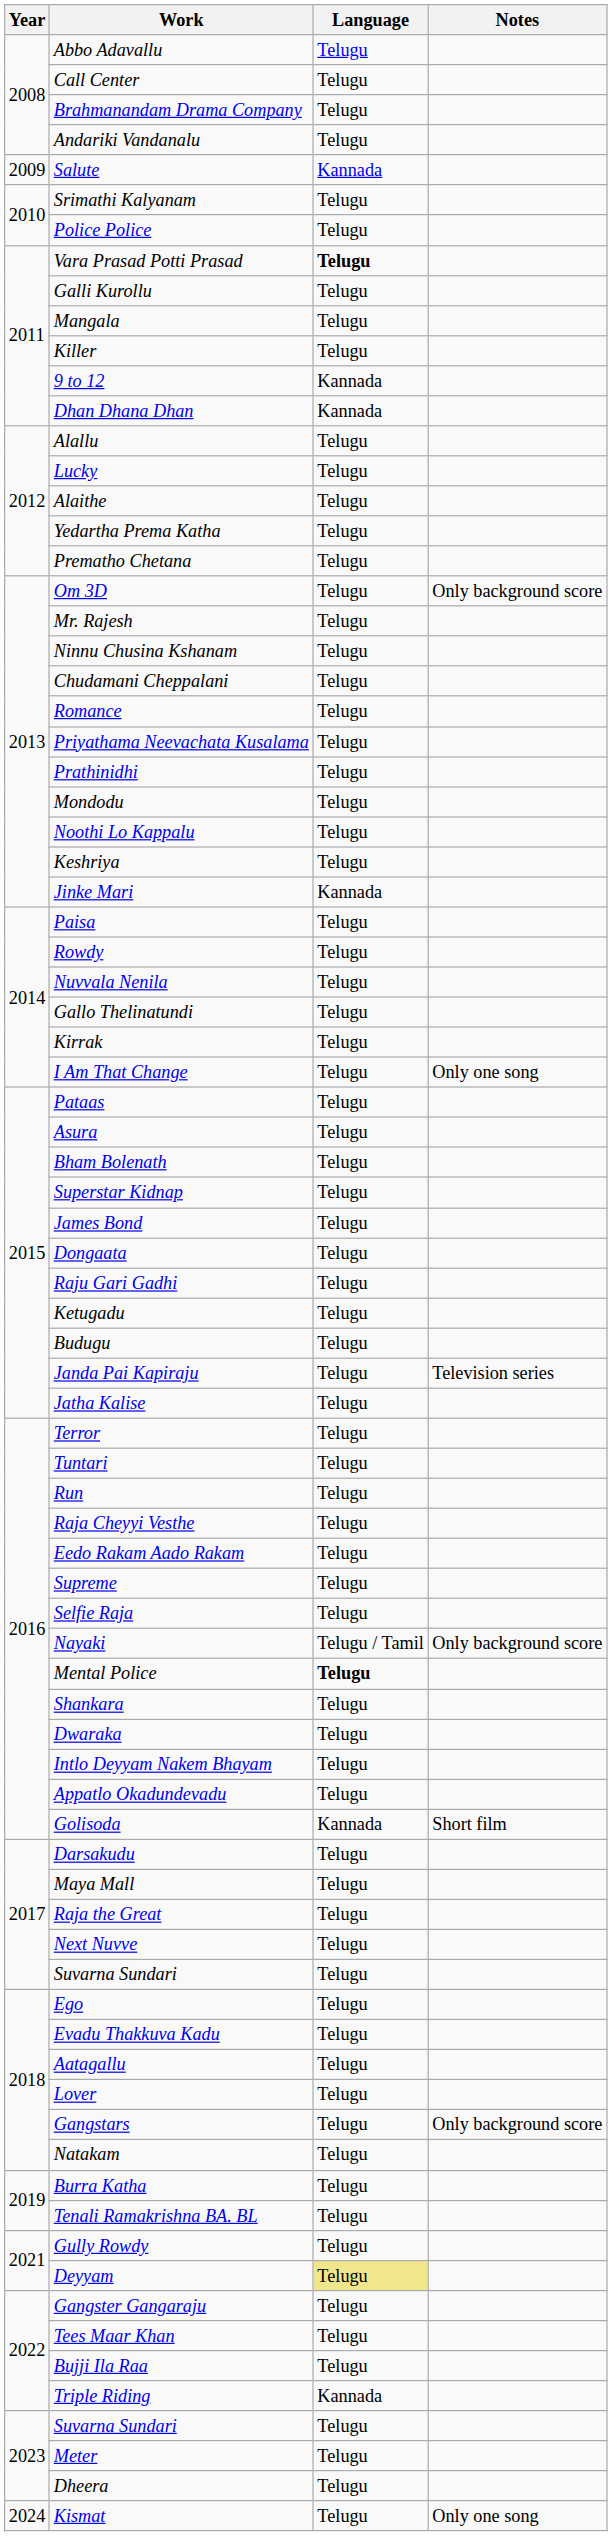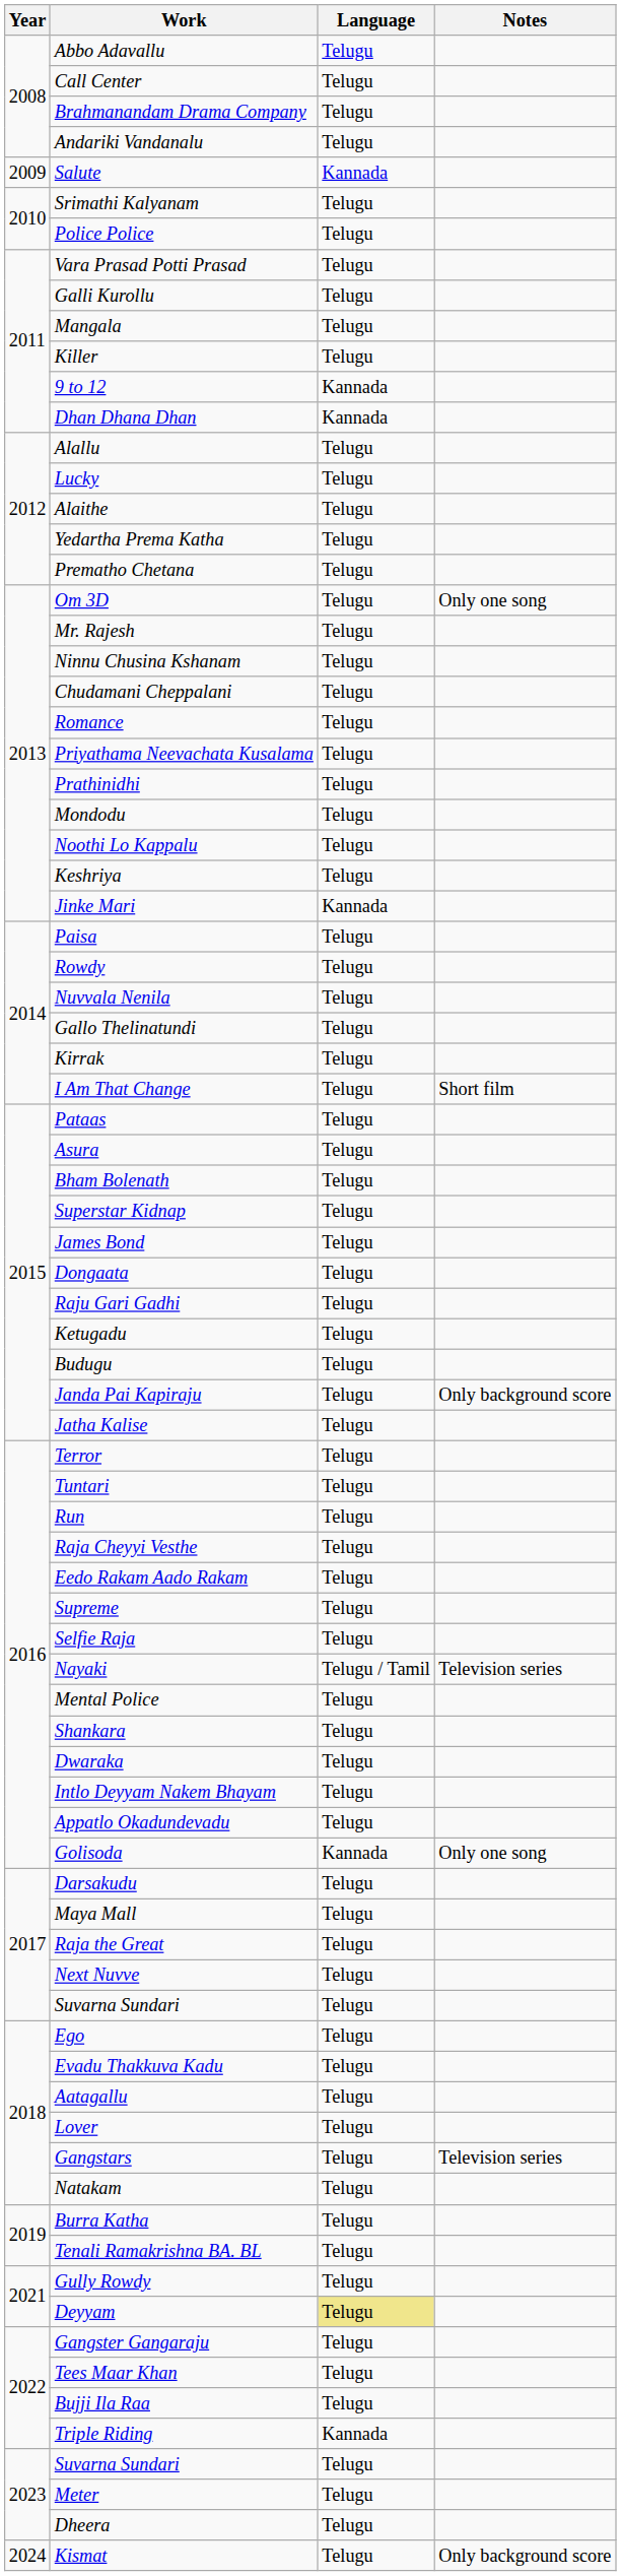Vara Prasad Potti Prasad | Language: bold -> normal
Om 3D | Notes: Only background score -> Only one song
I Am That Change | Notes: Only one song -> Short film
Janda Pai Kapiraju | Notes: Television series -> Only background score
Nayaki | Notes: Only background score -> Television series
Mental Police | Language: bold -> normal
Golisoda | Notes: Short film -> Only one song
Gangstars | Notes: Only background score -> Television series
Kismat | Notes: Only one song -> Only background score
